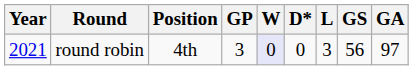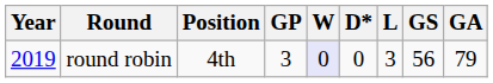round robin | Year: 2021 -> 2019
round robin | GA: 97 -> 79
